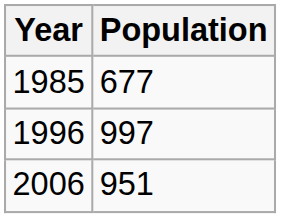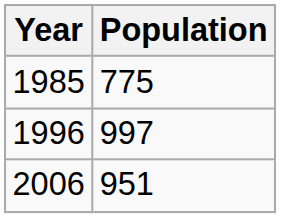1985 | Population: 677 -> 775
